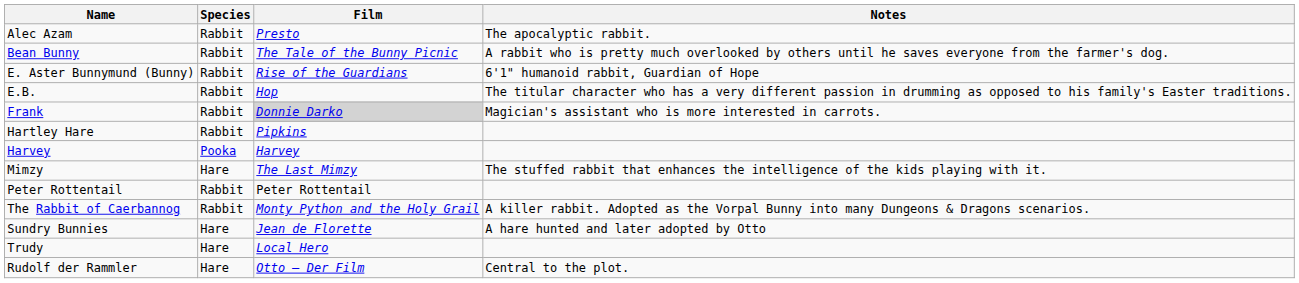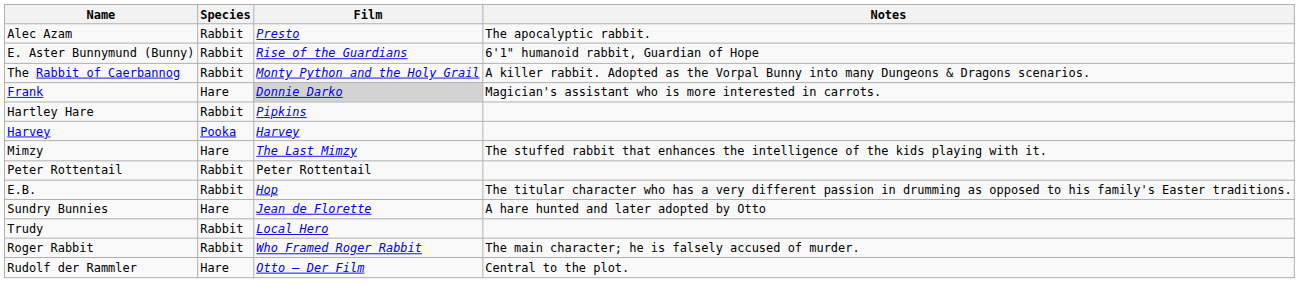- row: Bean Bunny | Rabbit | The Tale of the Bunny Picnic | A rabbit who is pretty much overlooked by others until he saves everyone from the farmer's dog.
rows swapped: E.B. <-> The Rabbit of Caerbannog
Frank | Species: Rabbit -> Hare
Trudy | Species: Hare -> Rabbit
+ row: Roger Rabbit | Rabbit | Who Framed Roger Rabbit | The main character; he is falsely accused of murder.
